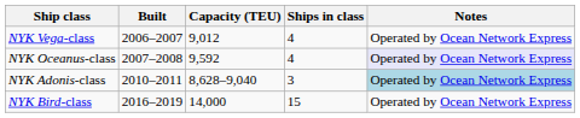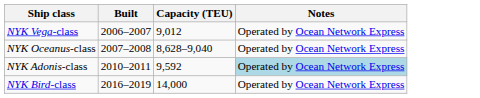- column: Ships in class | 4 | 4 | 3 | 15
NYK Oceanus-class | Capacity (TEU): 9,592 -> 8,628–9,040
NYK Oceanus-class | Notes: lavender background -> no background
NYK Adonis-class | Capacity (TEU): 8,628–9,040 -> 9,592
